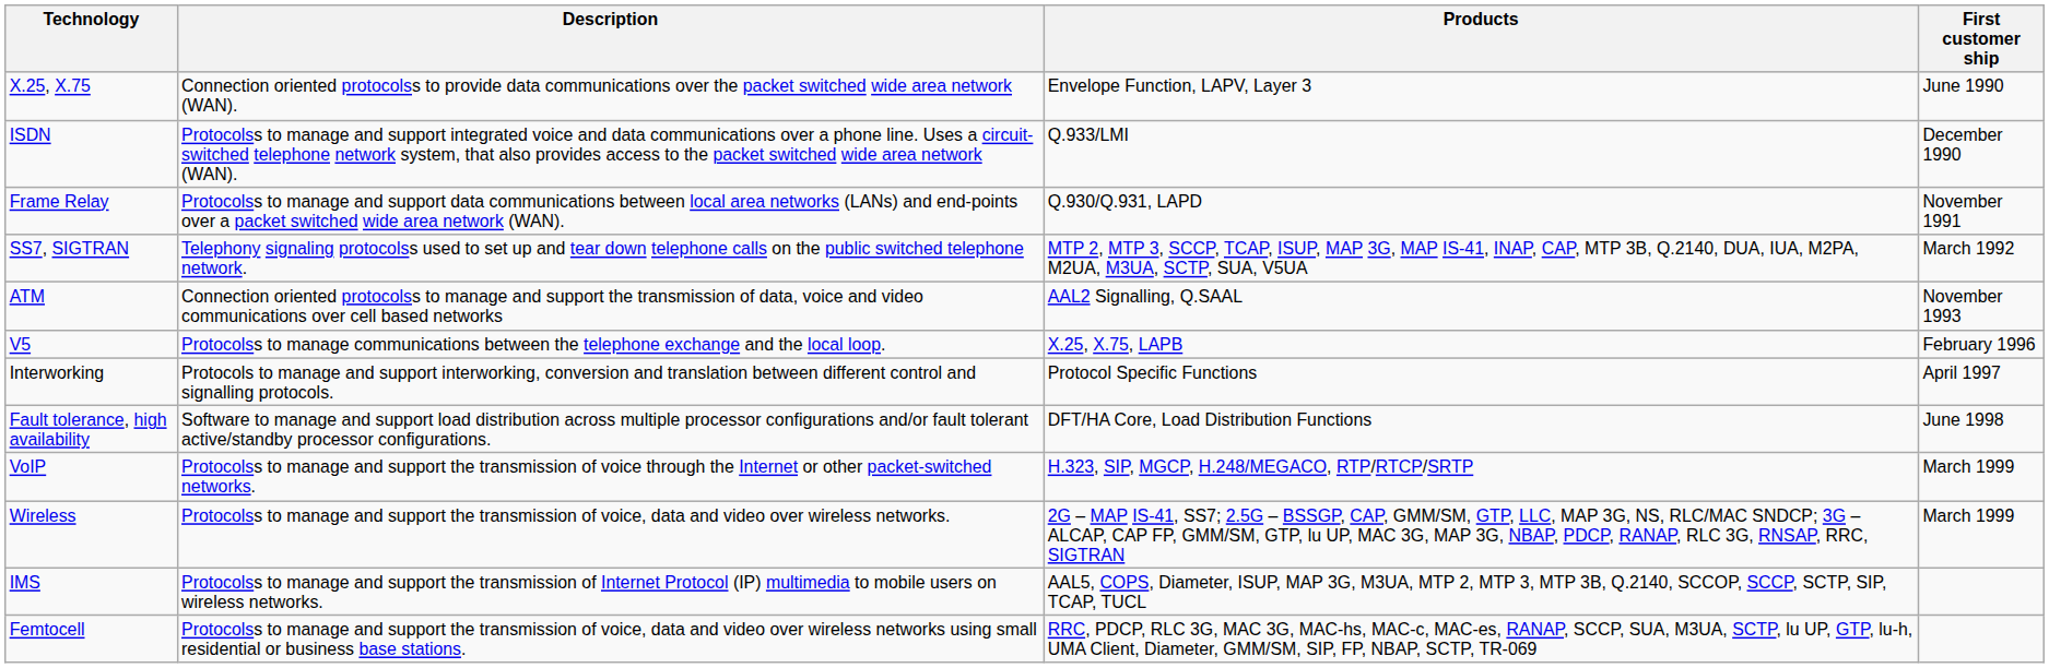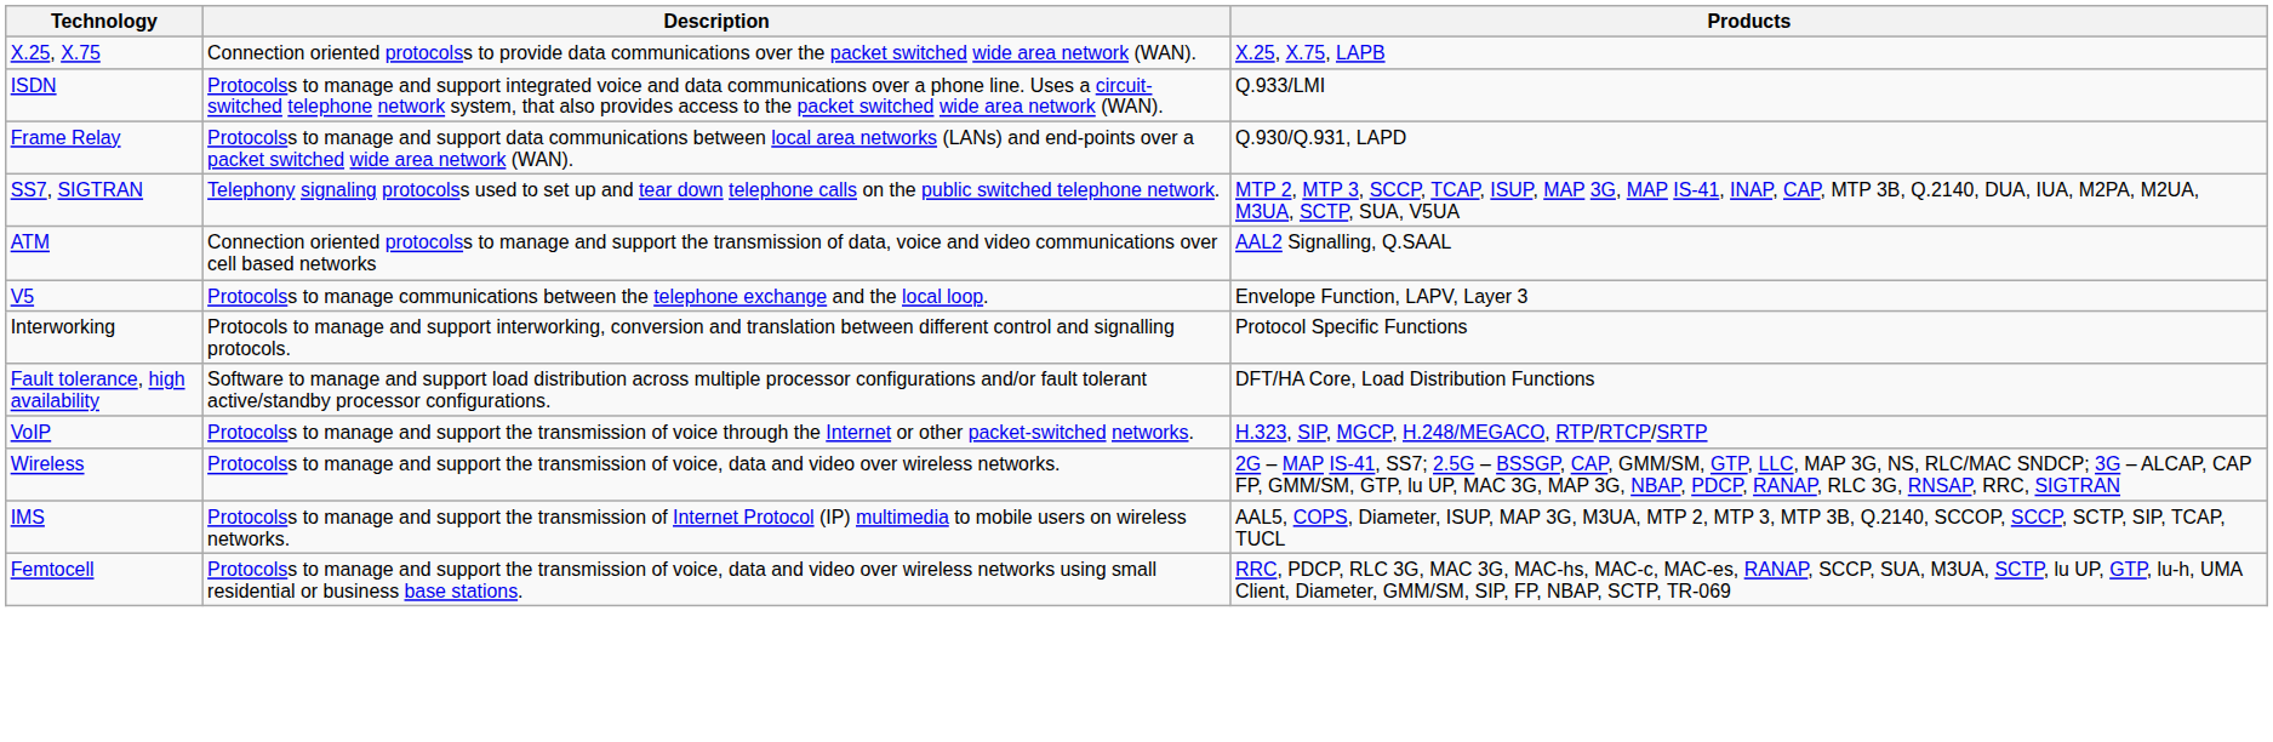- column: First customer ship | June 1990 | December 1990 | November 1991 | March 1992 | November 1993 | February 1996 | April 1997 | June 1998 | March 1999 | March 1999
X.25, X.75 | Products: Envelope Function, LAPV, Layer 3 -> X.25, X.75, LAPB
V5 | Products: X.25, X.75, LAPB -> Envelope Function, LAPV, Layer 3
